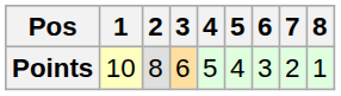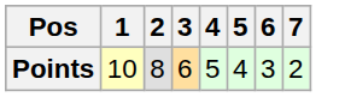- column: 8 | 1
